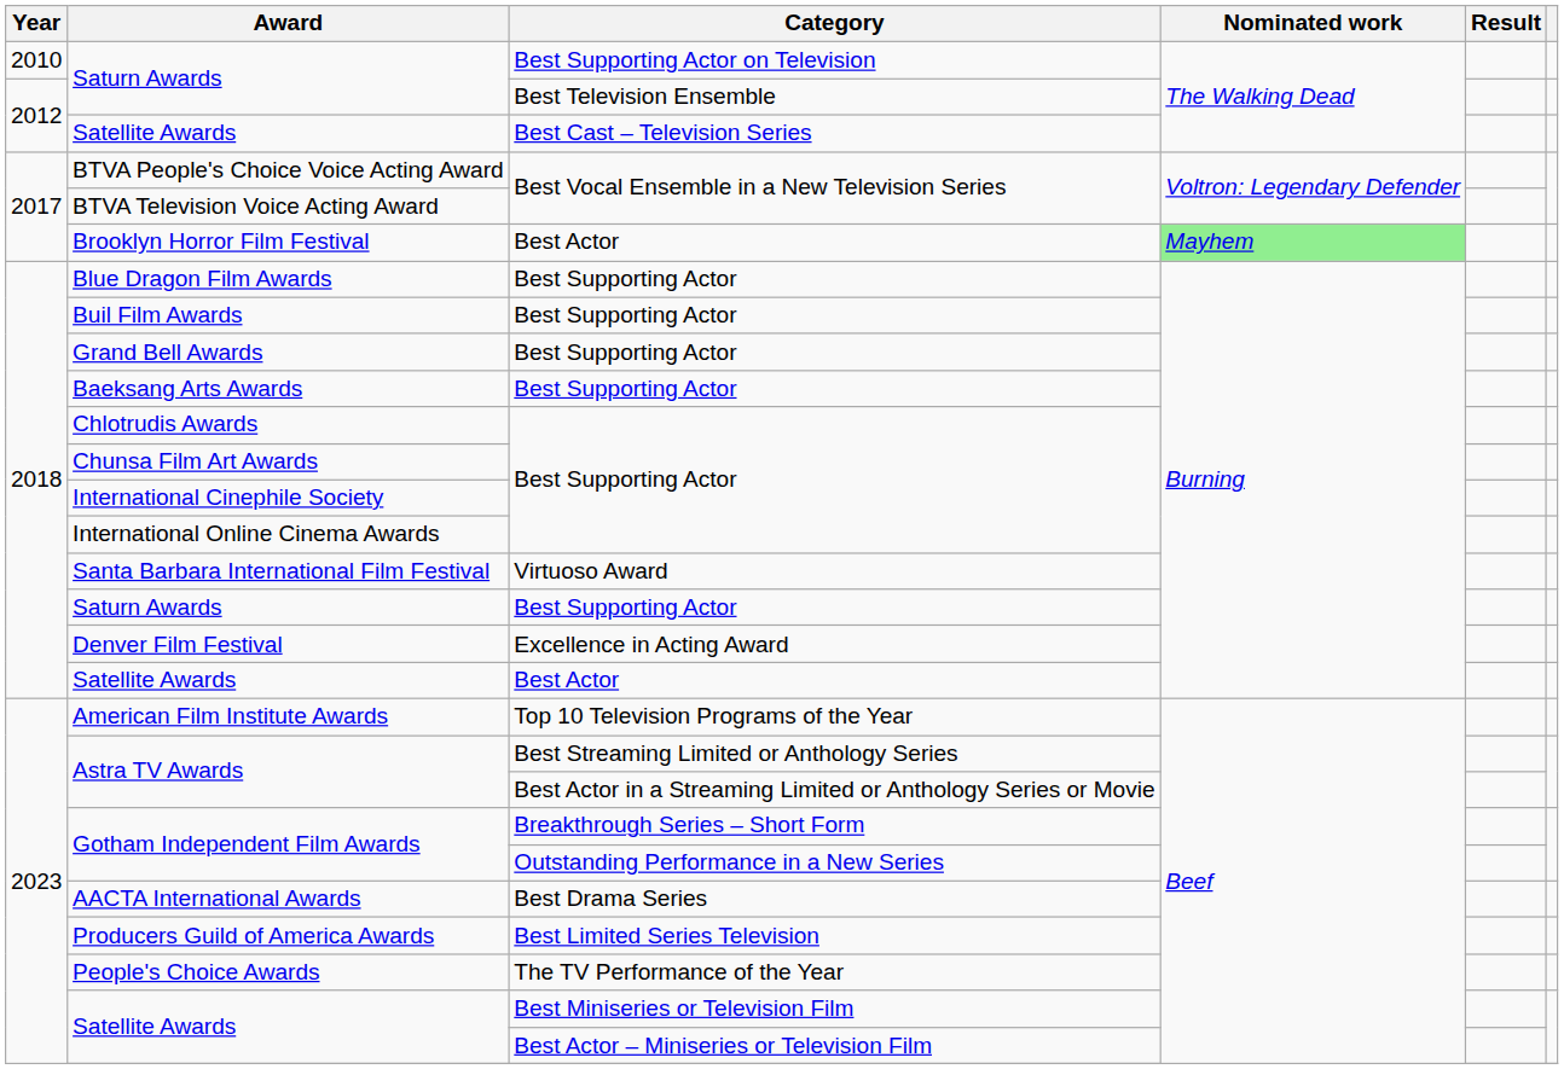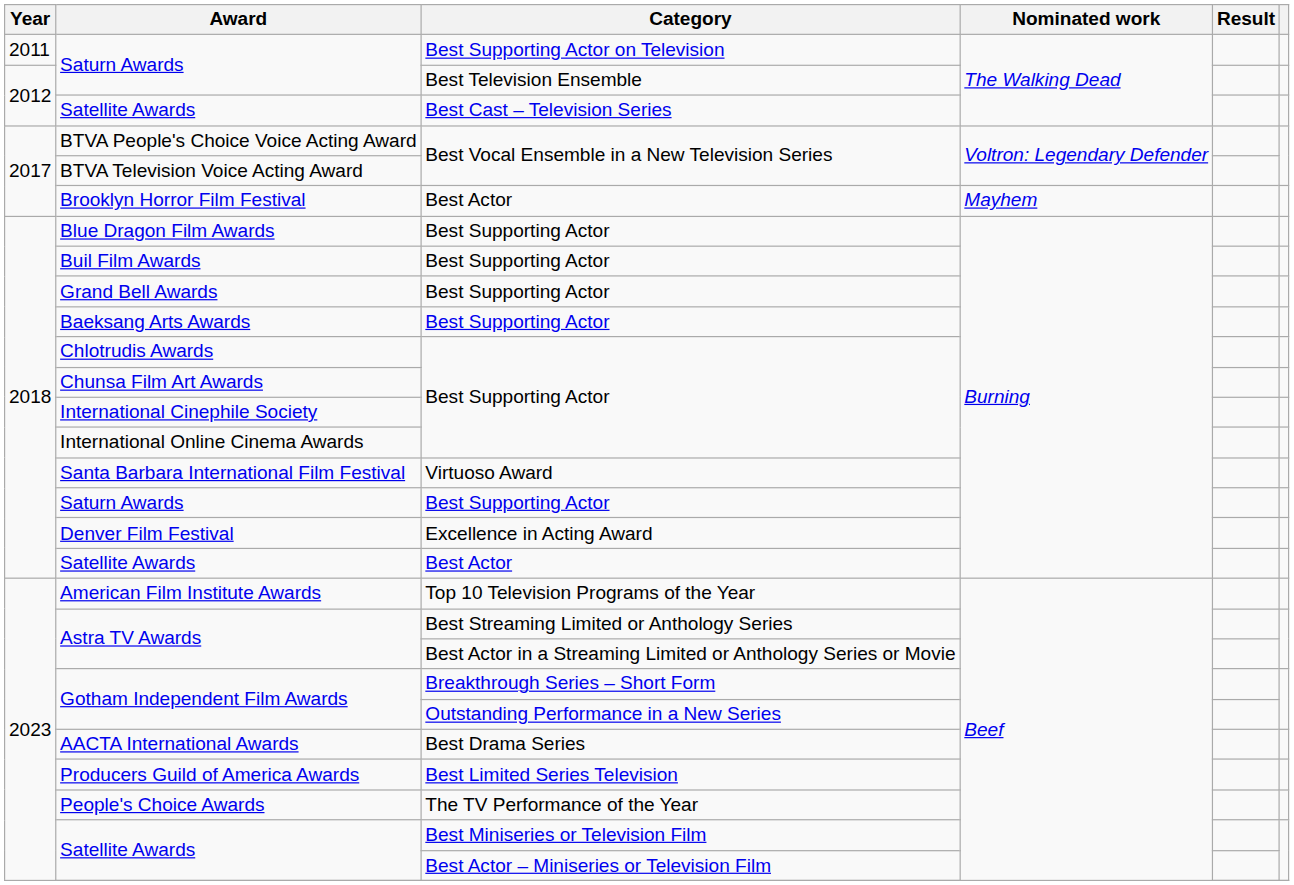Saturn Awards / Best Supporting Actor on Television | Year: 2010 -> 2011
Brooklyn Horror Film Festival | Nominated work: lightgreen background -> no background
